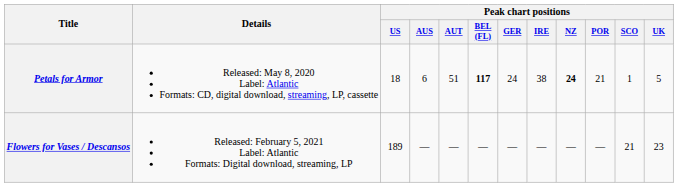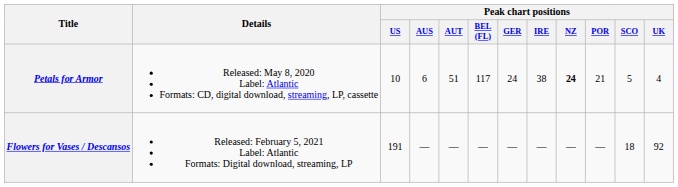Petals for Armor | Peak chart positions / US: 18 -> 10
Petals for Armor | Peak chart positions / BEL (FL): bold -> normal
Petals for Armor | Peak chart positions / SCO: 1 -> 5
Petals for Armor | Peak chart positions / UK: 5 -> 4
Flowers for Vases / Descansos | Peak chart positions / US: 189 -> 191
Flowers for Vases / Descansos | Peak chart positions / SCO: 21 -> 18
Flowers for Vases / Descansos | Peak chart positions / UK: 23 -> 92
